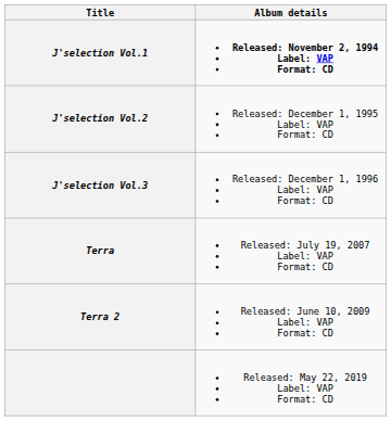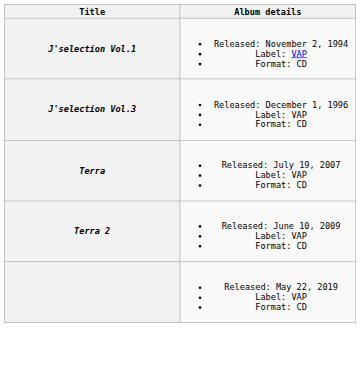J'selection Vol.1 | Album details: bold -> normal
- row: J'selection Vol.2 | Released: December 1, 1995 Label: VAP Format: CD
